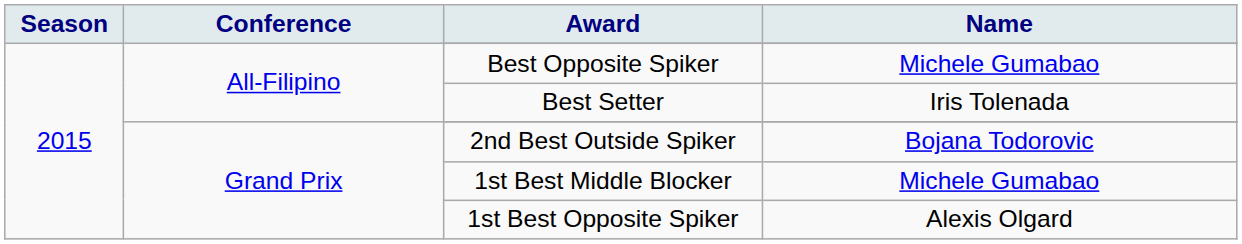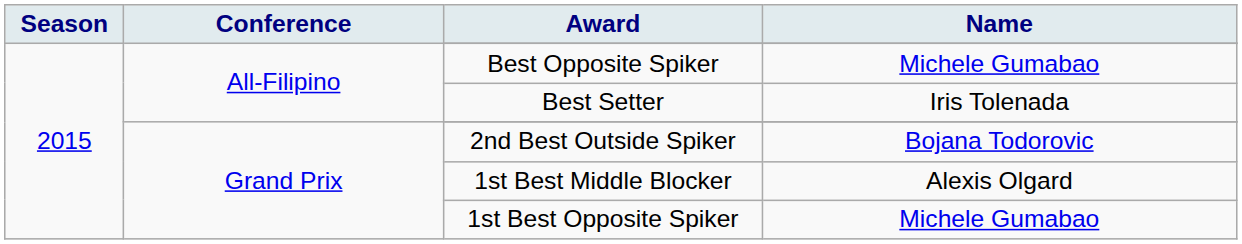1st Best Middle Blocker | Name: Michele Gumabao -> Alexis Olgard
1st Best Opposite Spiker | Name: Alexis Olgard -> Michele Gumabao
